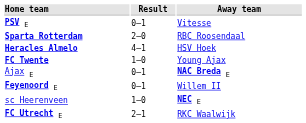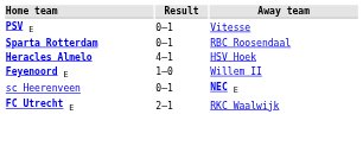Sparta Rotterdam | Result: 2–0 -> 0–1
- row: FC Twente | 1–0 | Young Ajax
- row: Ajax E | 0–1 | NAC Breda E
Feyenoord E | Result: 0–1 -> 1–0
sc Heerenveen | Result: 1–0 -> 0–1
